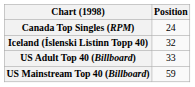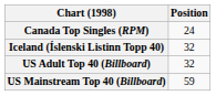US Adult Top 40 (Billboard) | Position: 33 -> 32
